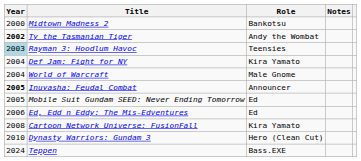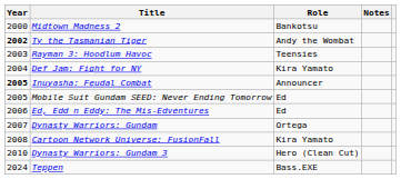Rayman 3: Hoodlum Havoc | Year: lightblue background -> no background
- row: 2004 | World of Warcraft | Male Gnome
+ row: 2007 | Dynasty Warriors: Gundam | Ortega
